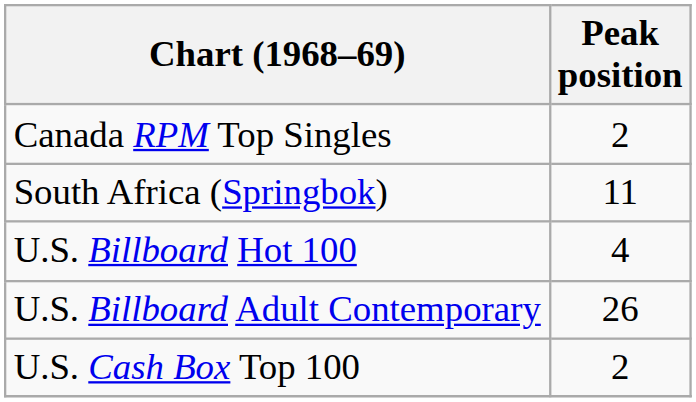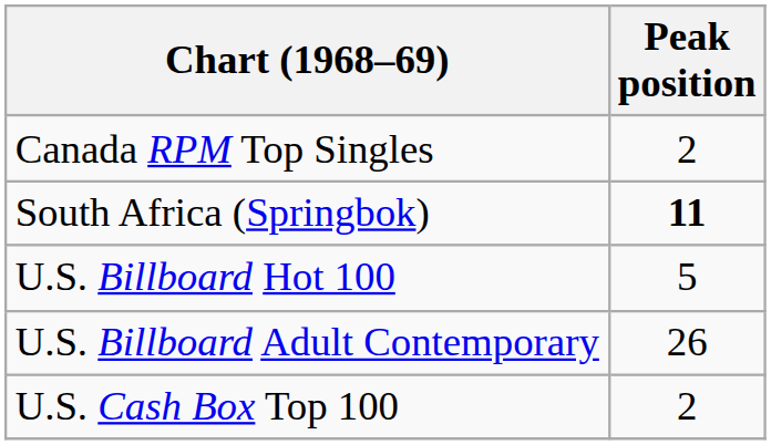South Africa (Springbok) | Peak position: normal -> bold
U.S. Billboard Hot 100 | Peak position: 4 -> 5
